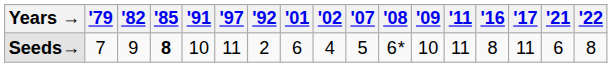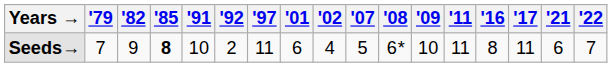columns swapped: '92 <-> '97
Seeds→ | '22: 8 -> 7
